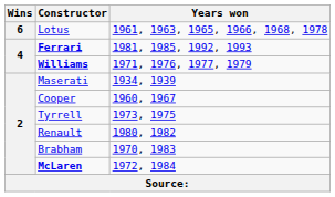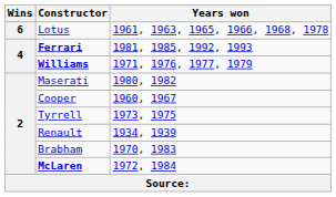Maserati | Years won: 1934, 1939 -> 1980, 1982
Renault | Years won: 1980, 1982 -> 1934, 1939
